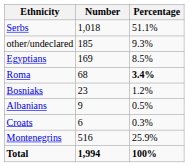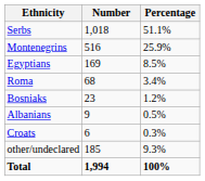rows swapped: Montenegrins <-> other/undeclared
Roma | Percentage: bold -> normal
